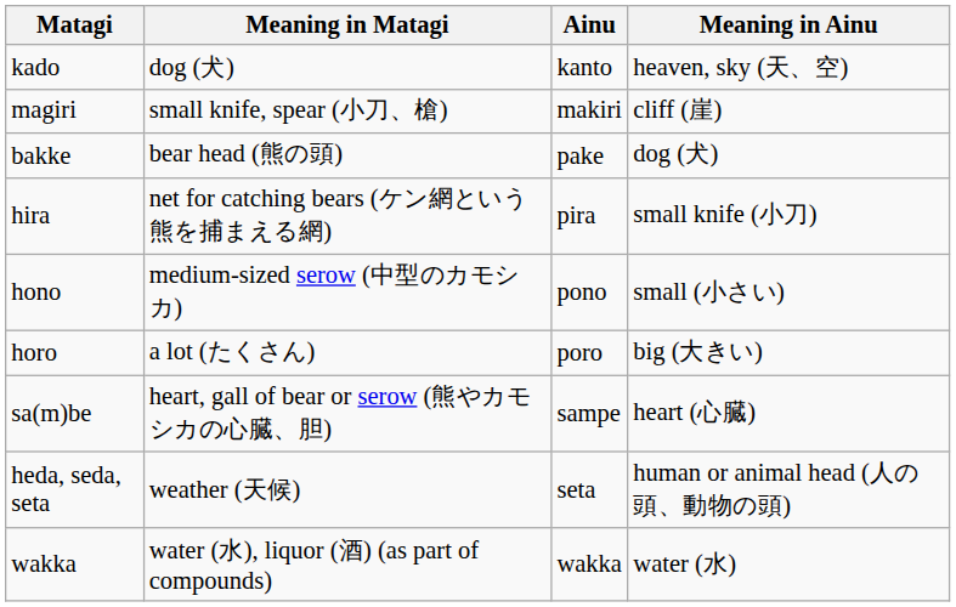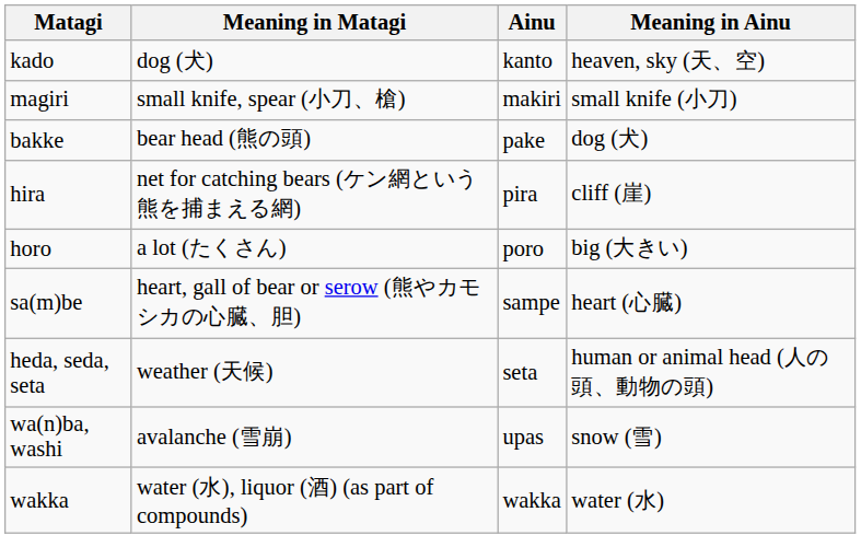magiri | Meaning in Ainu: cliff (崖) -> small knife (小刀)
hira | Meaning in Ainu: small knife (小刀) -> cliff (崖)
- row: hono | medium-sized serow (中型のカモシカ) | pono | small (小さい)
+ row: wa(n)ba, washi | avalanche (雪崩) | upas | snow (雪)
